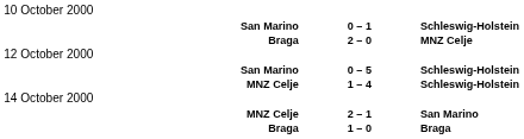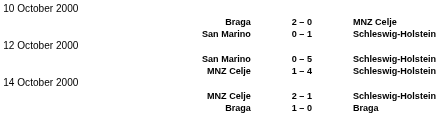rows swapped: 2 – 0 <-> 0 – 1
2 – 1 | column 3: San Marino -> Schleswig-Holstein
